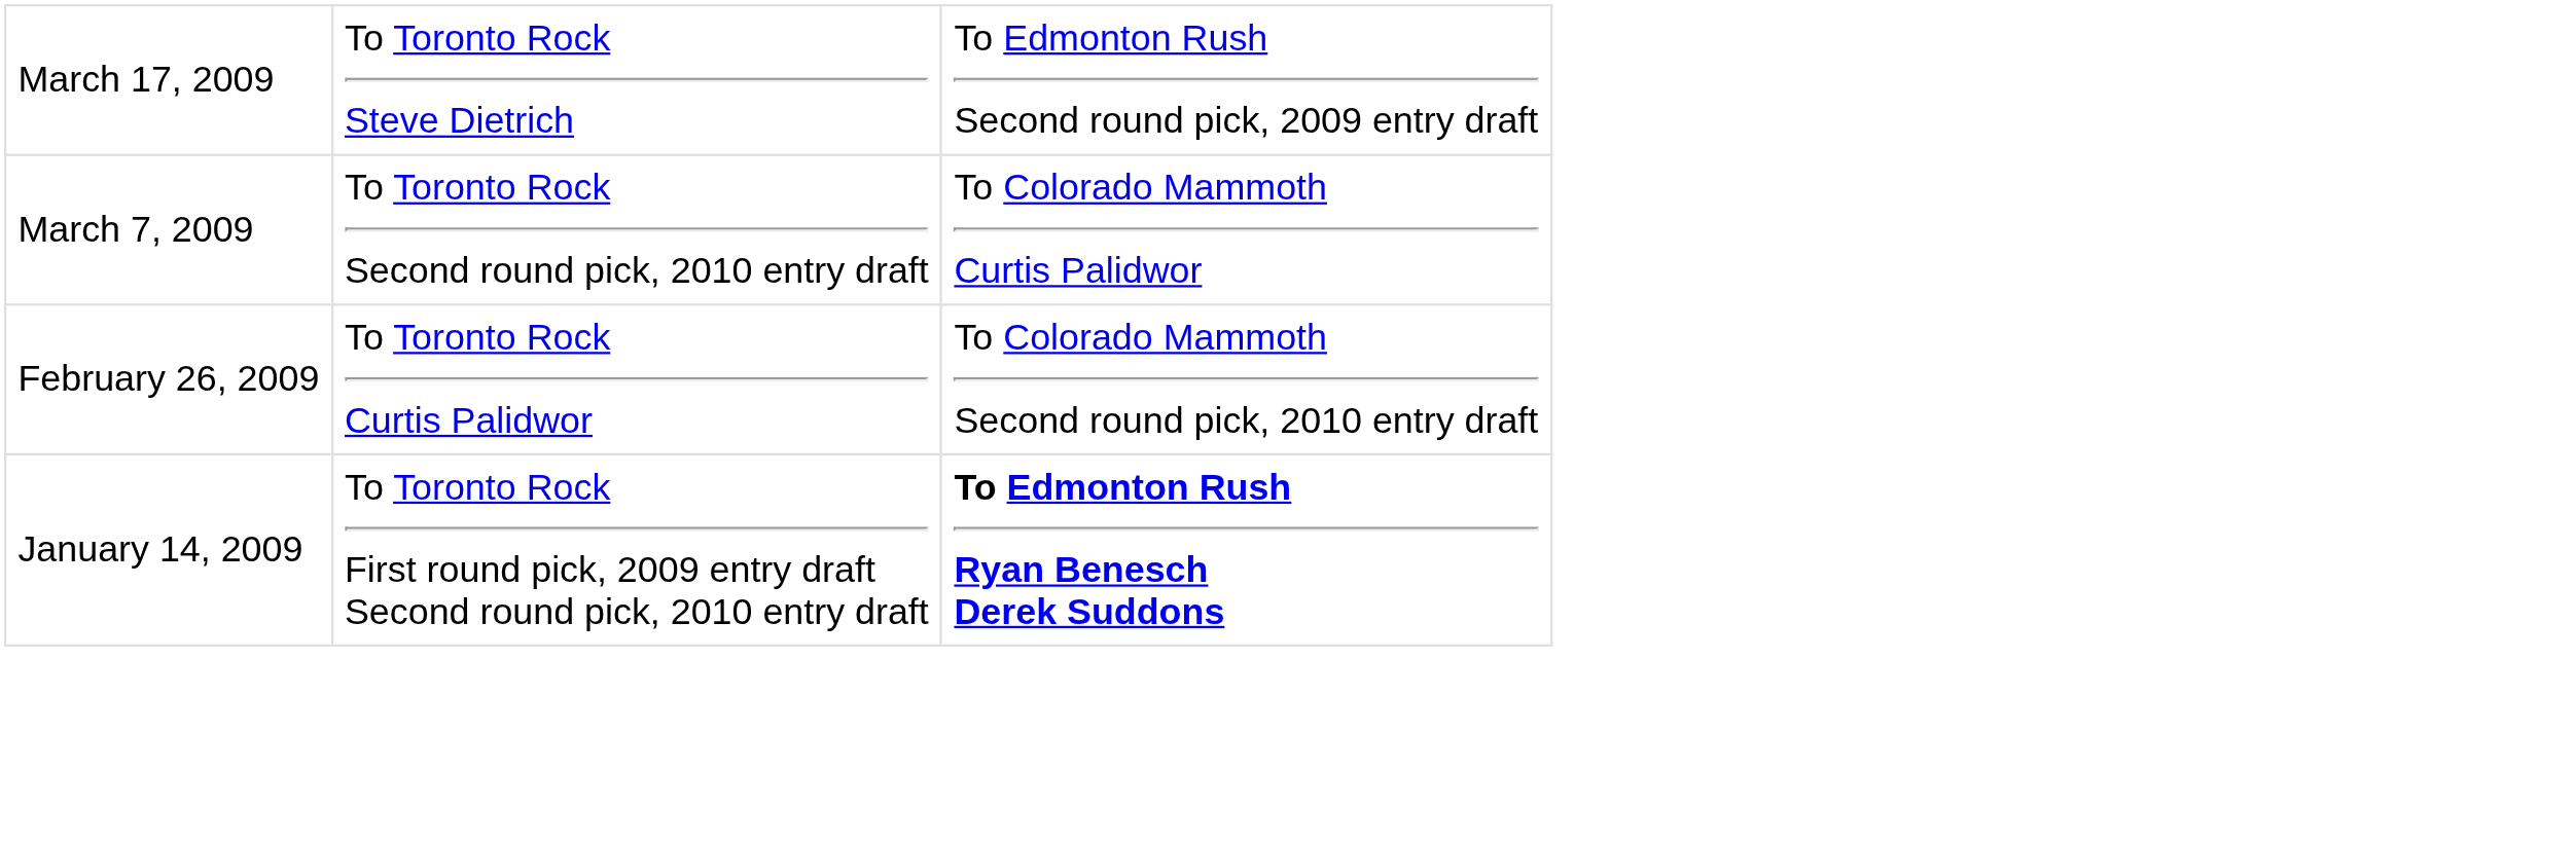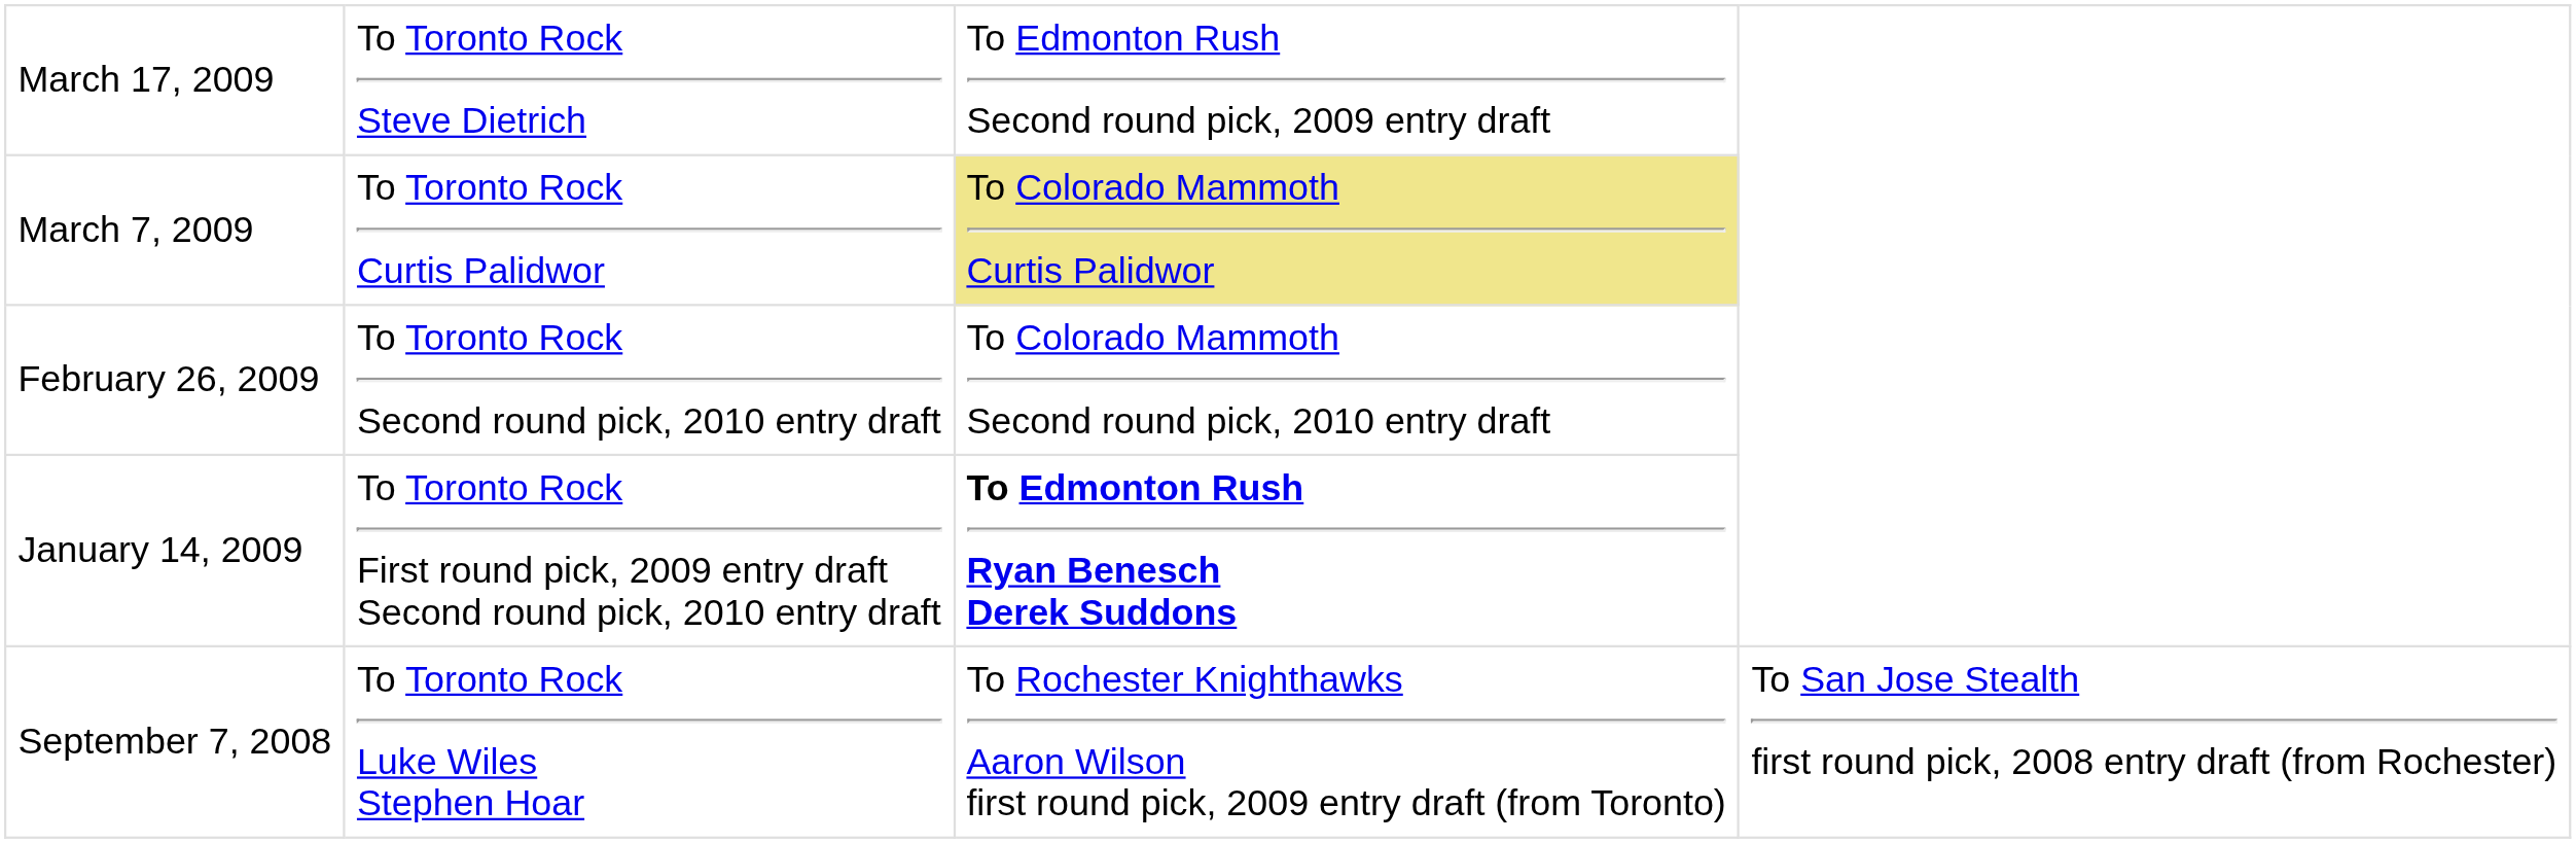March 7, 2009 | column 2: To Toronto Rock Second round pick, 2010 entry draft -> To Toronto Rock Curtis Palidwor
March 7, 2009 | column 3: no background -> khaki background
February 26, 2009 | column 2: To Toronto Rock Curtis Palidwor -> To Toronto Rock Second round pick, 2010 entry draft
+ row: September 7, 2008 | To Toronto Rock Luke Wiles Stephen Hoar | To Rochester Knighthawks Aaron Wilson first round pick, 2009 entry draft (from Toronto) | To San Jose Stealth first round pick, 2008 entry draft (from Rochester)
